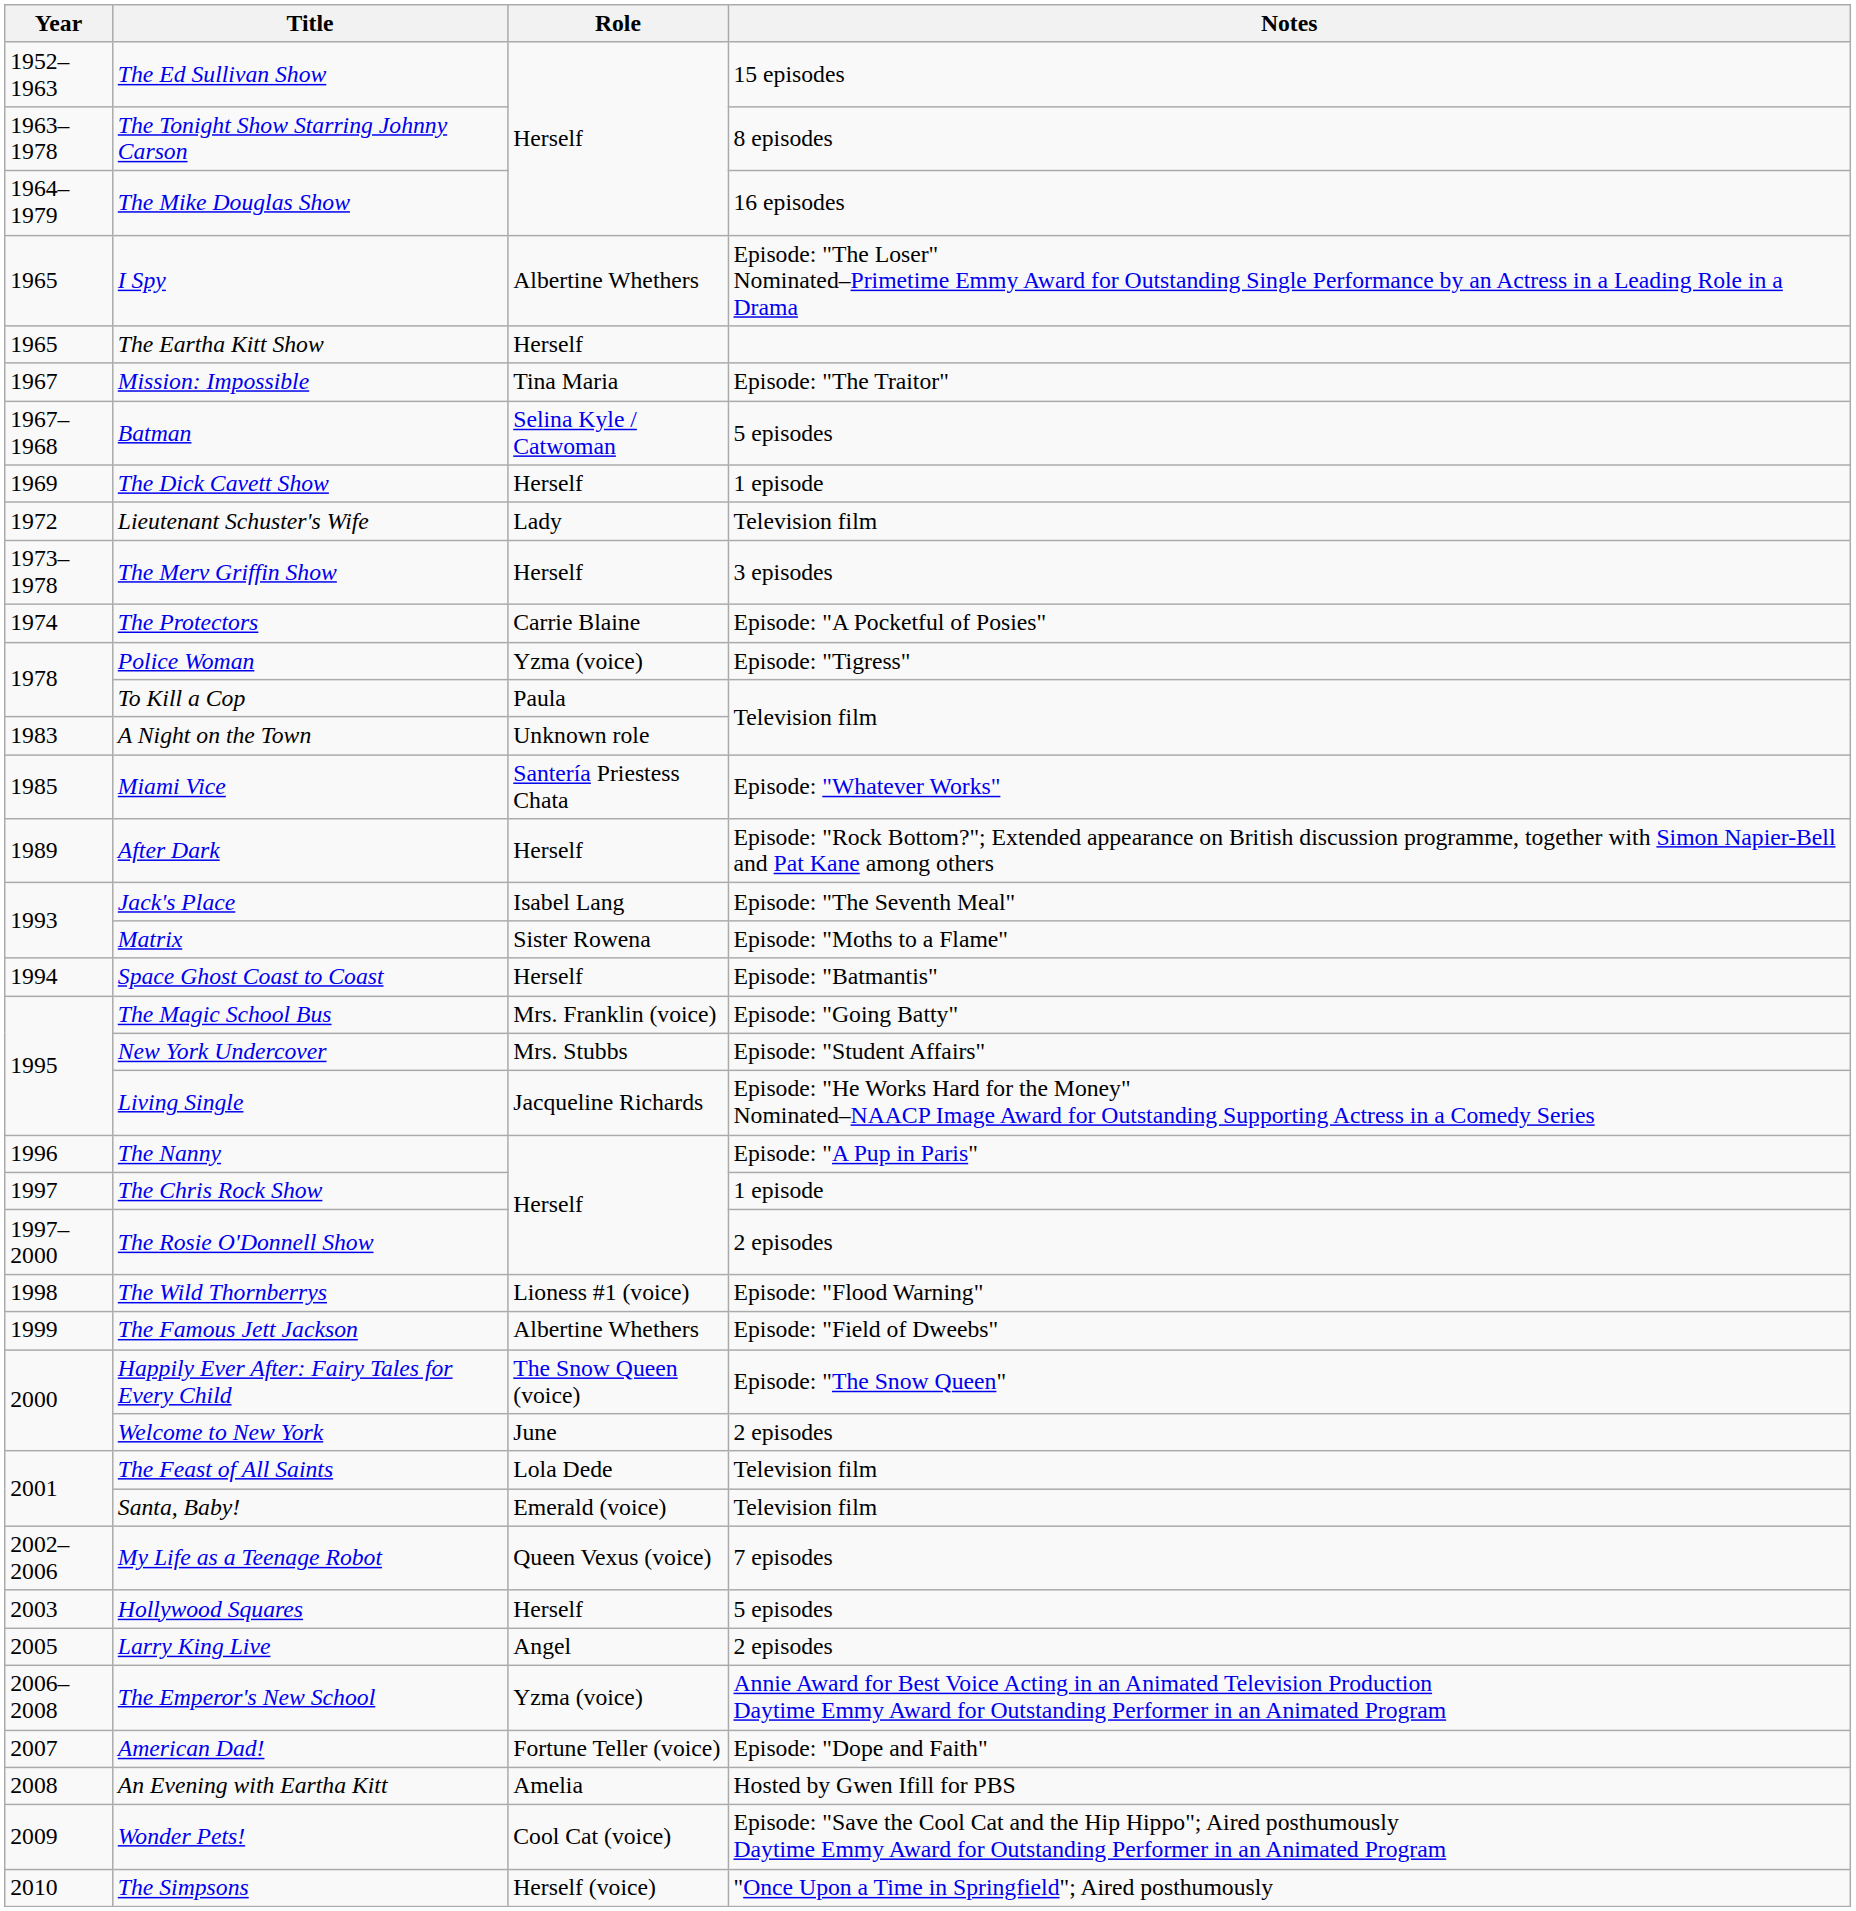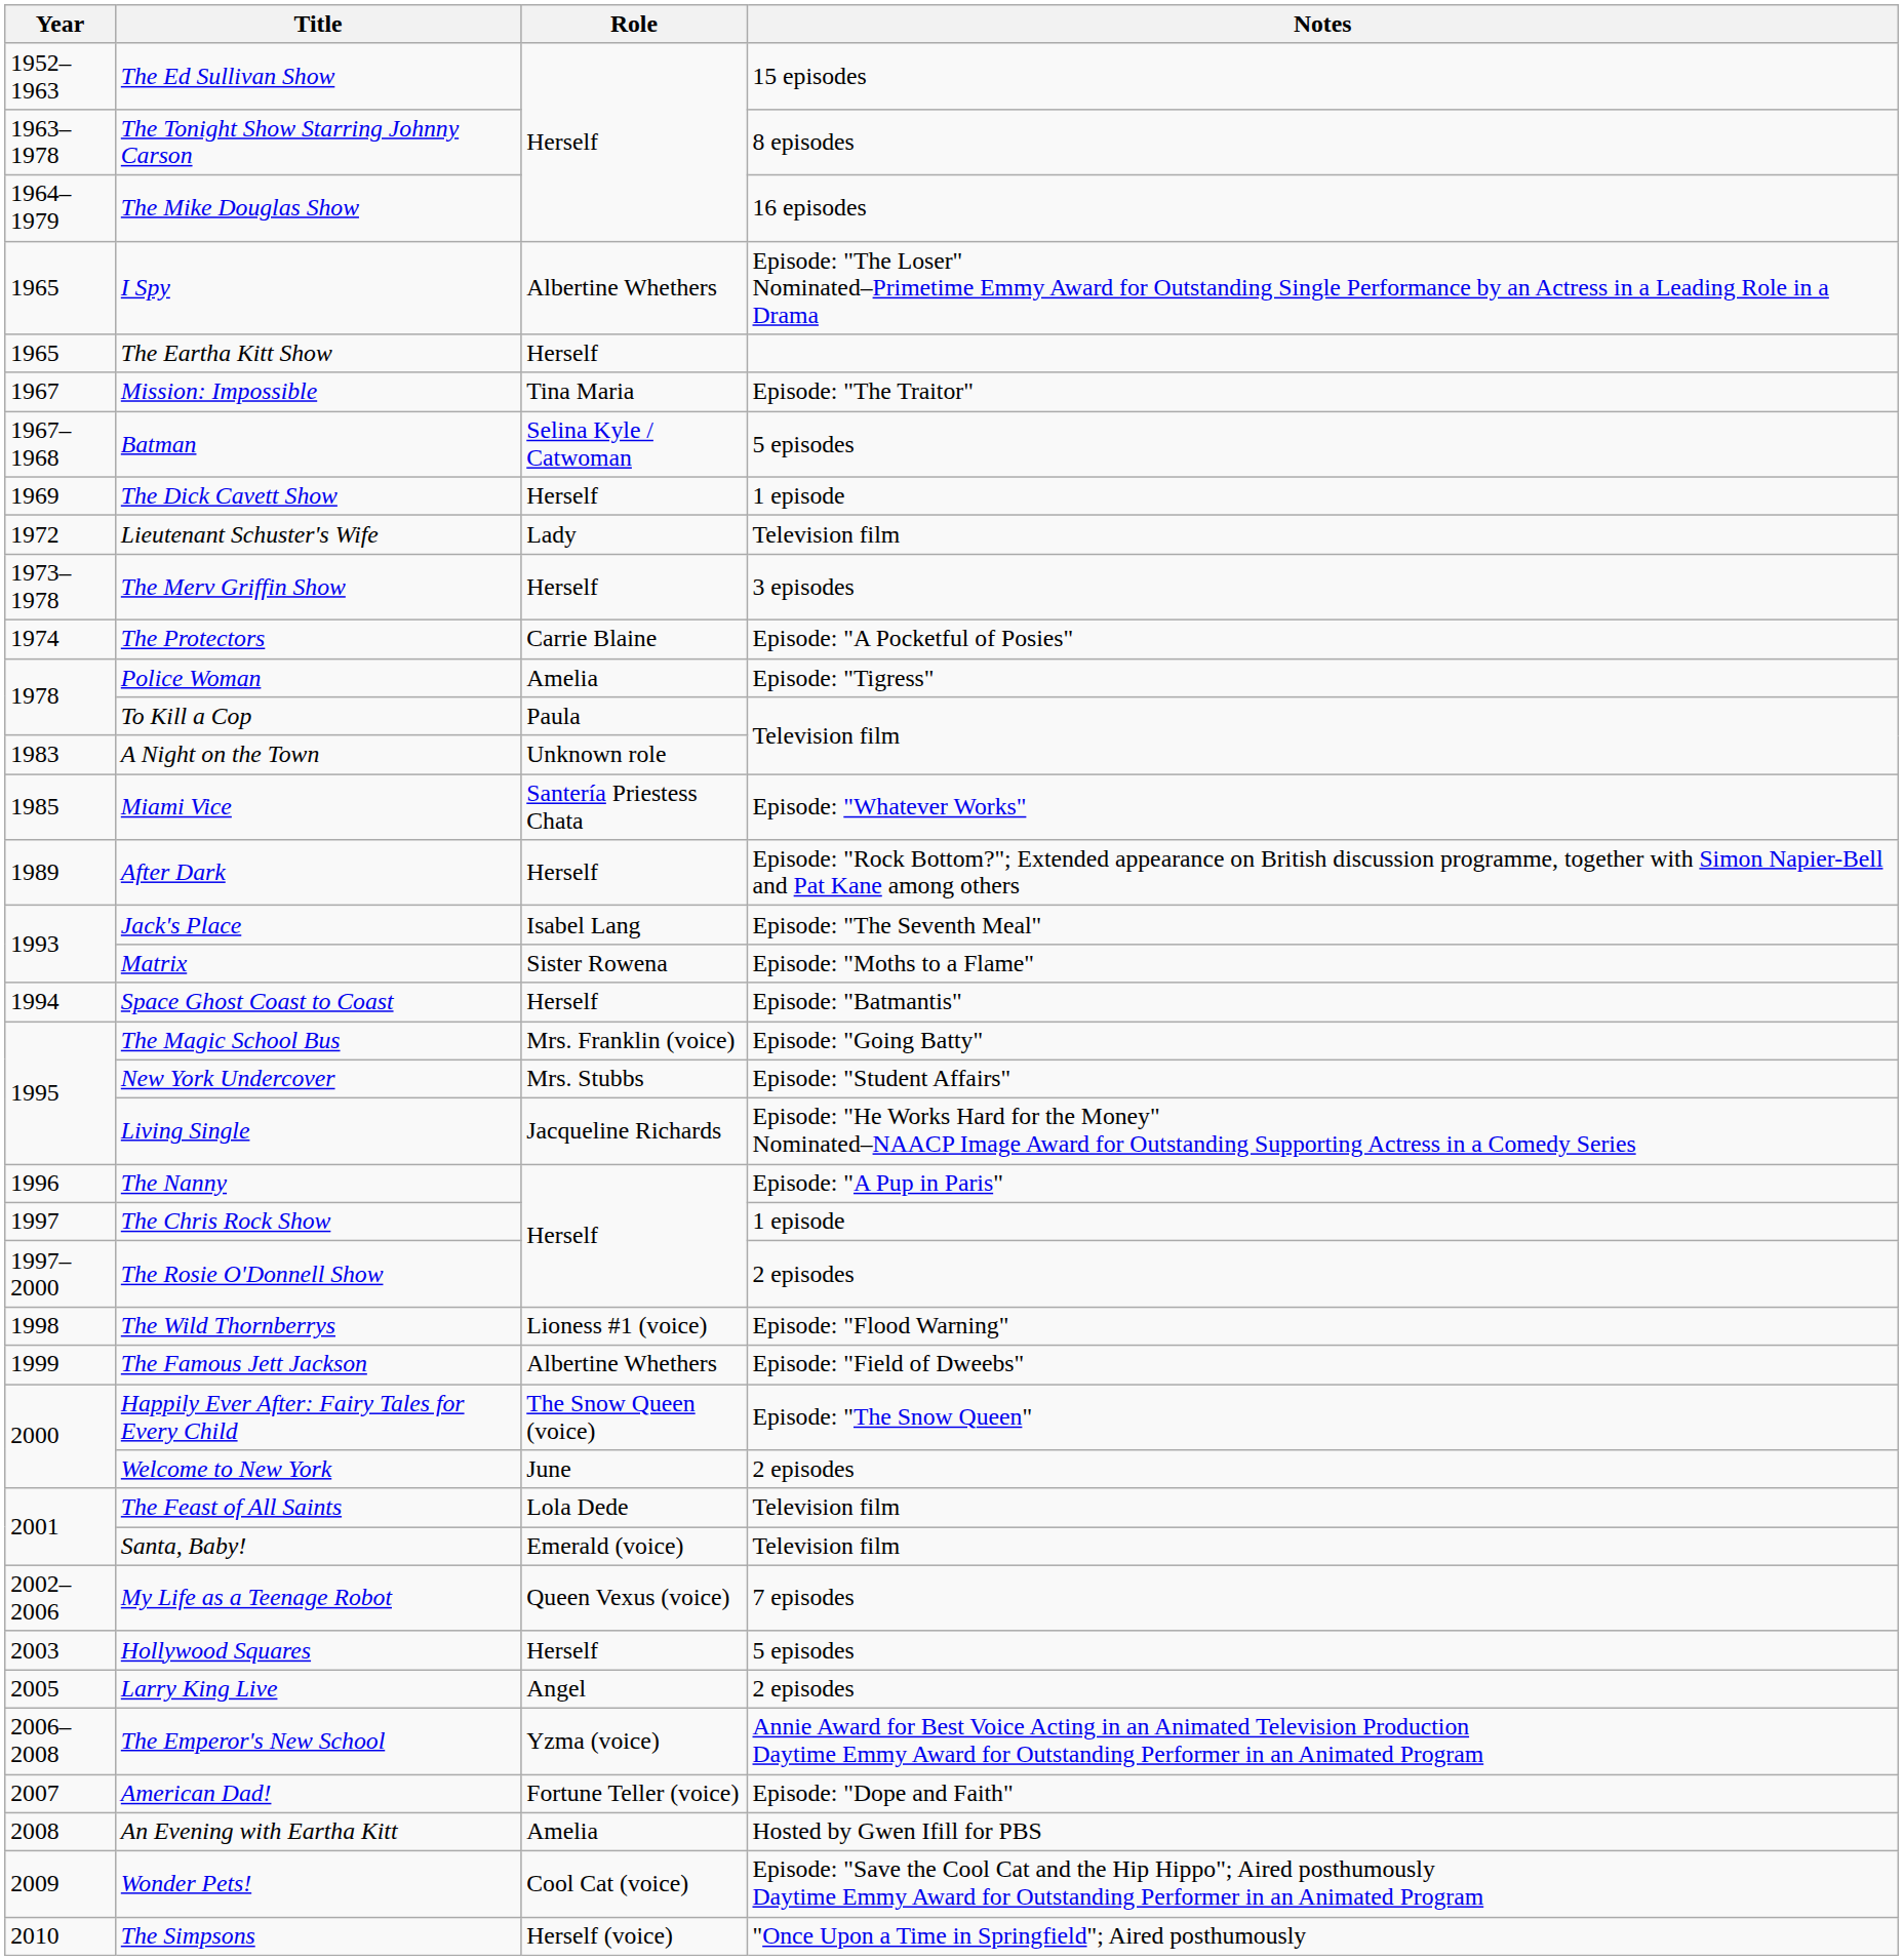Police Woman | Role: Yzma (voice) -> Amelia
